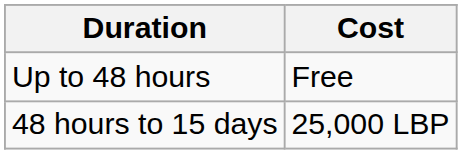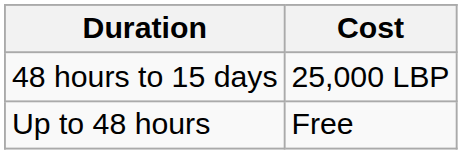rows swapped: Up to 48 hours <-> 48 hours to 15 days
